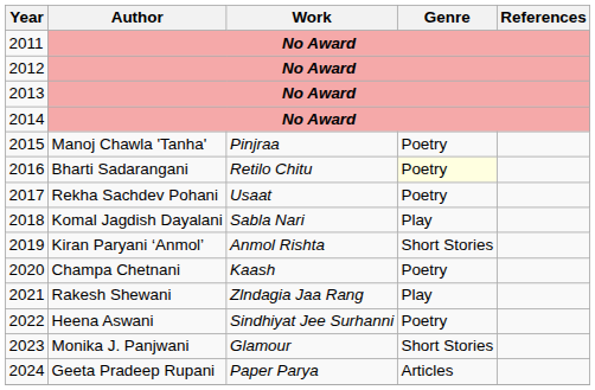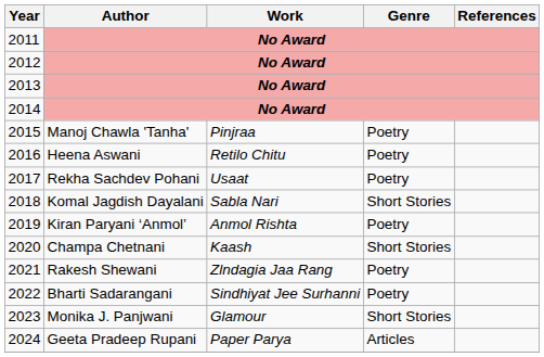2016 | Author: Bharti Sadarangani -> Heena Aswani
2016 | Genre: lightyellow background -> no background
2018 | Genre: Play -> Short Stories
2019 | Genre: Short Stories -> Poetry
2020 | Genre: Poetry -> Short Stories
2021 | Genre: Play -> Poetry
2022 | Author: Heena Aswani -> Bharti Sadarangani
